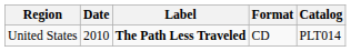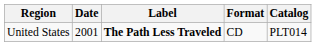United States | Date: 2010 -> 2001
